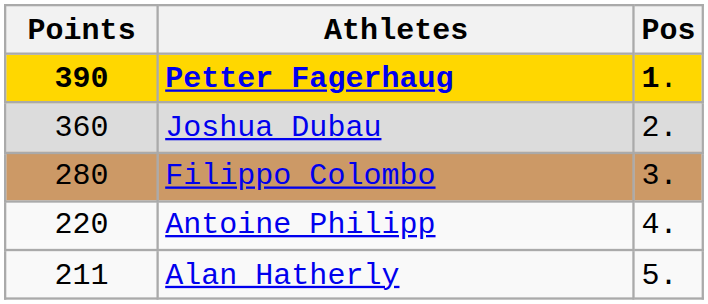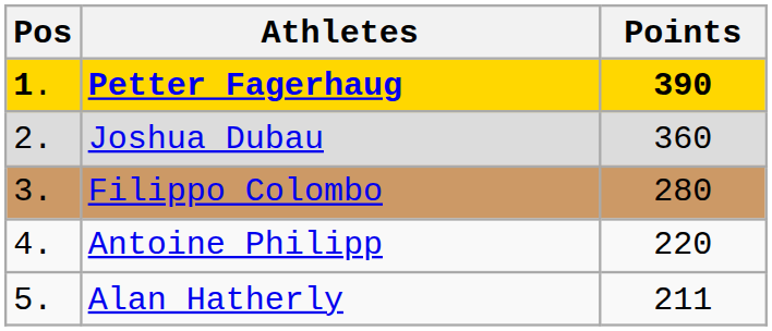columns swapped: Pos <-> Points
